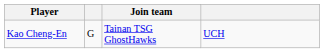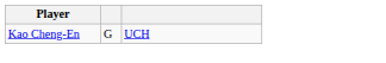- column: Join team | Tainan TSG GhostHawks
